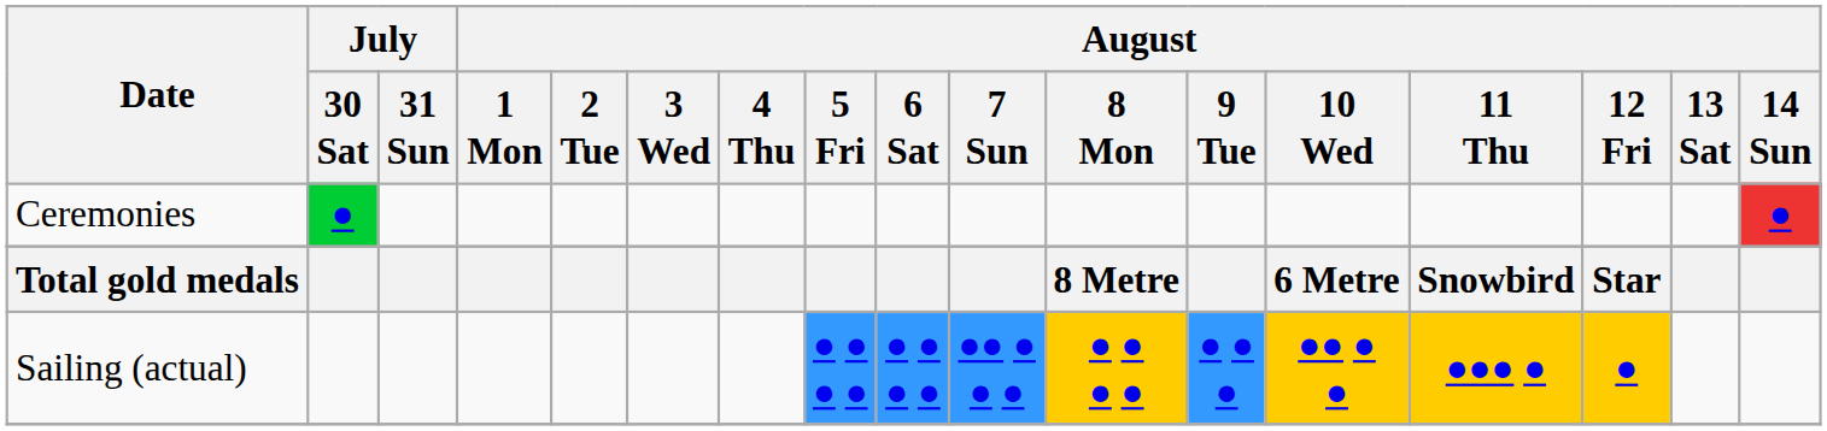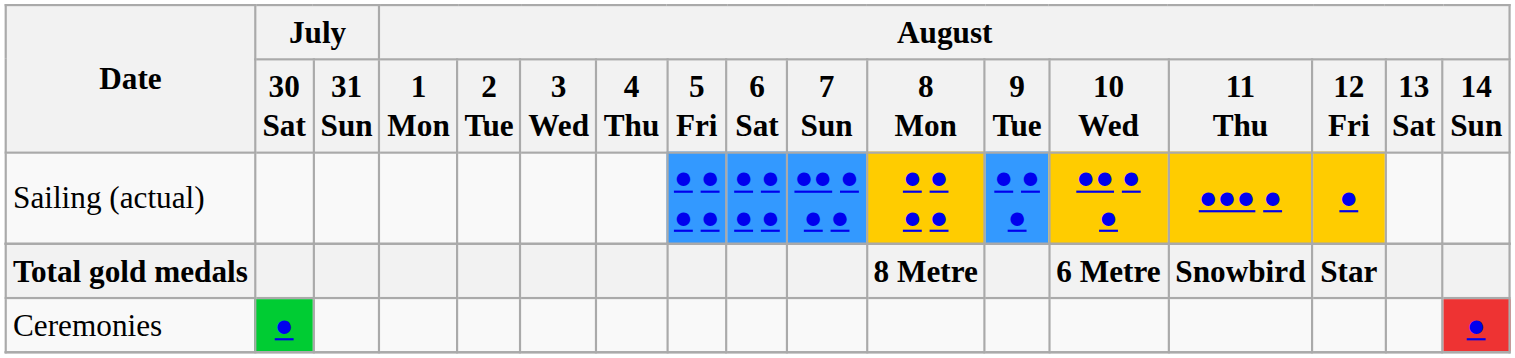rows swapped: Sailing (actual) <-> Ceremonies
